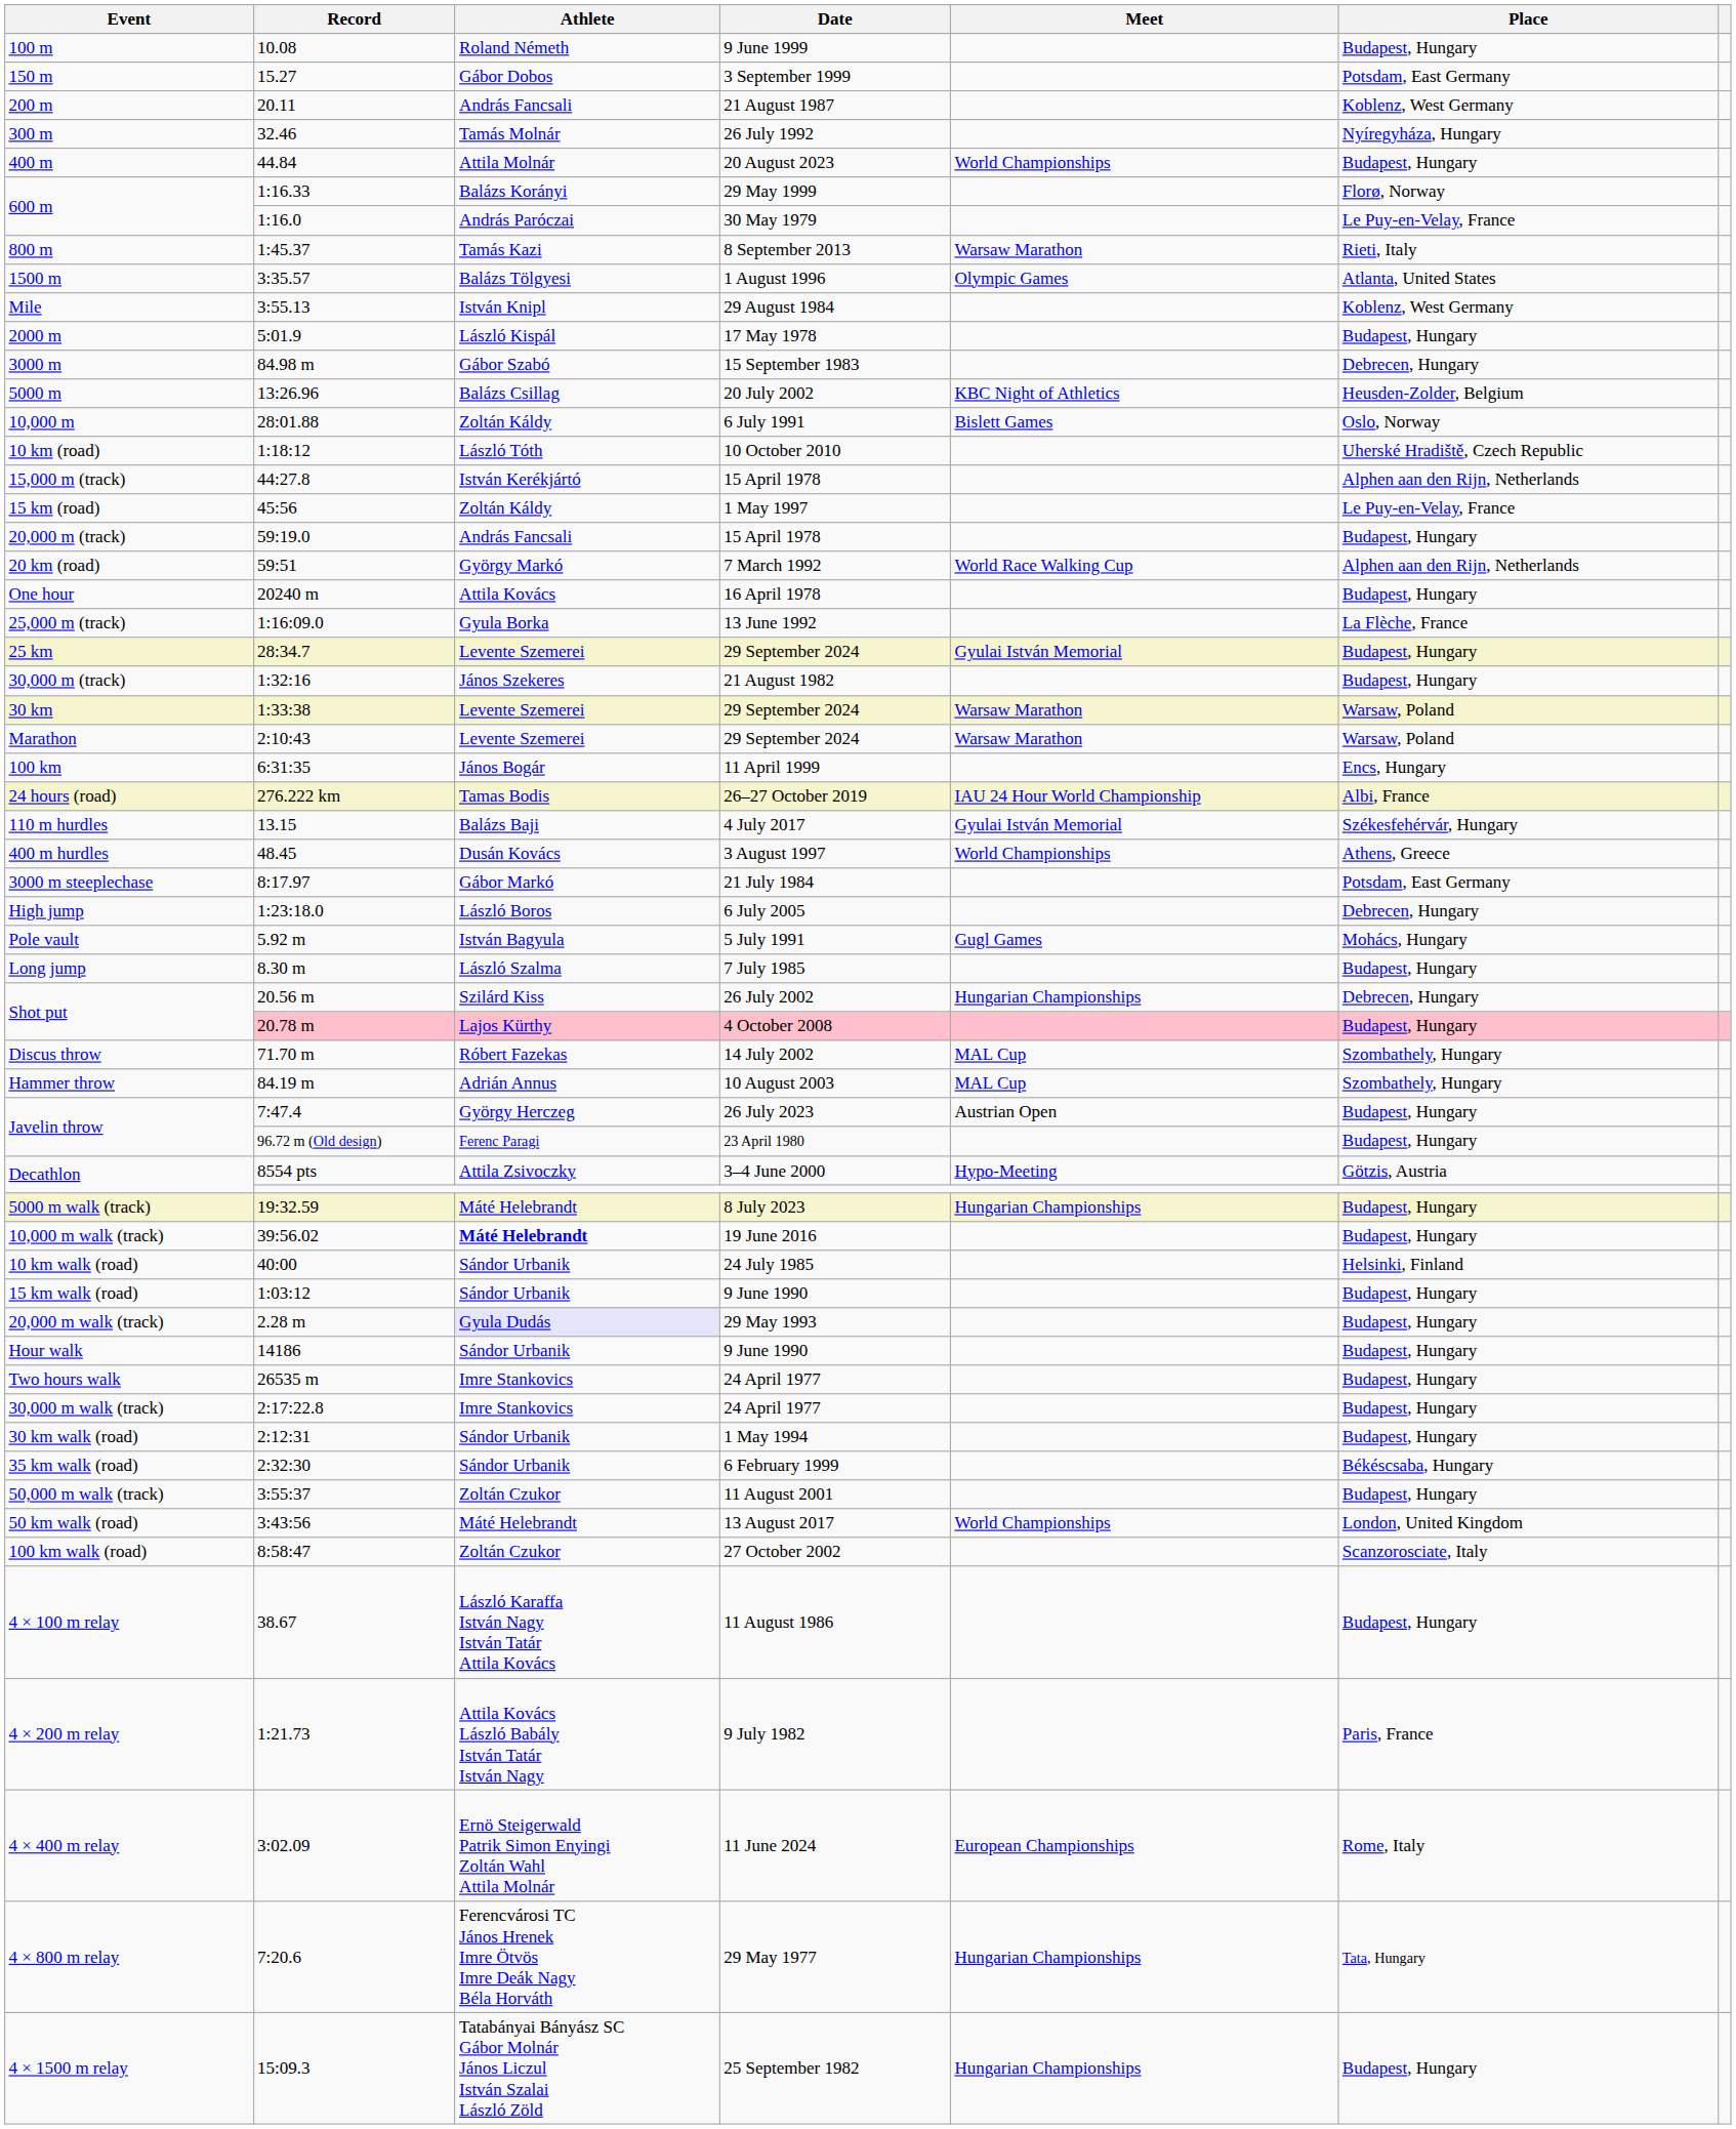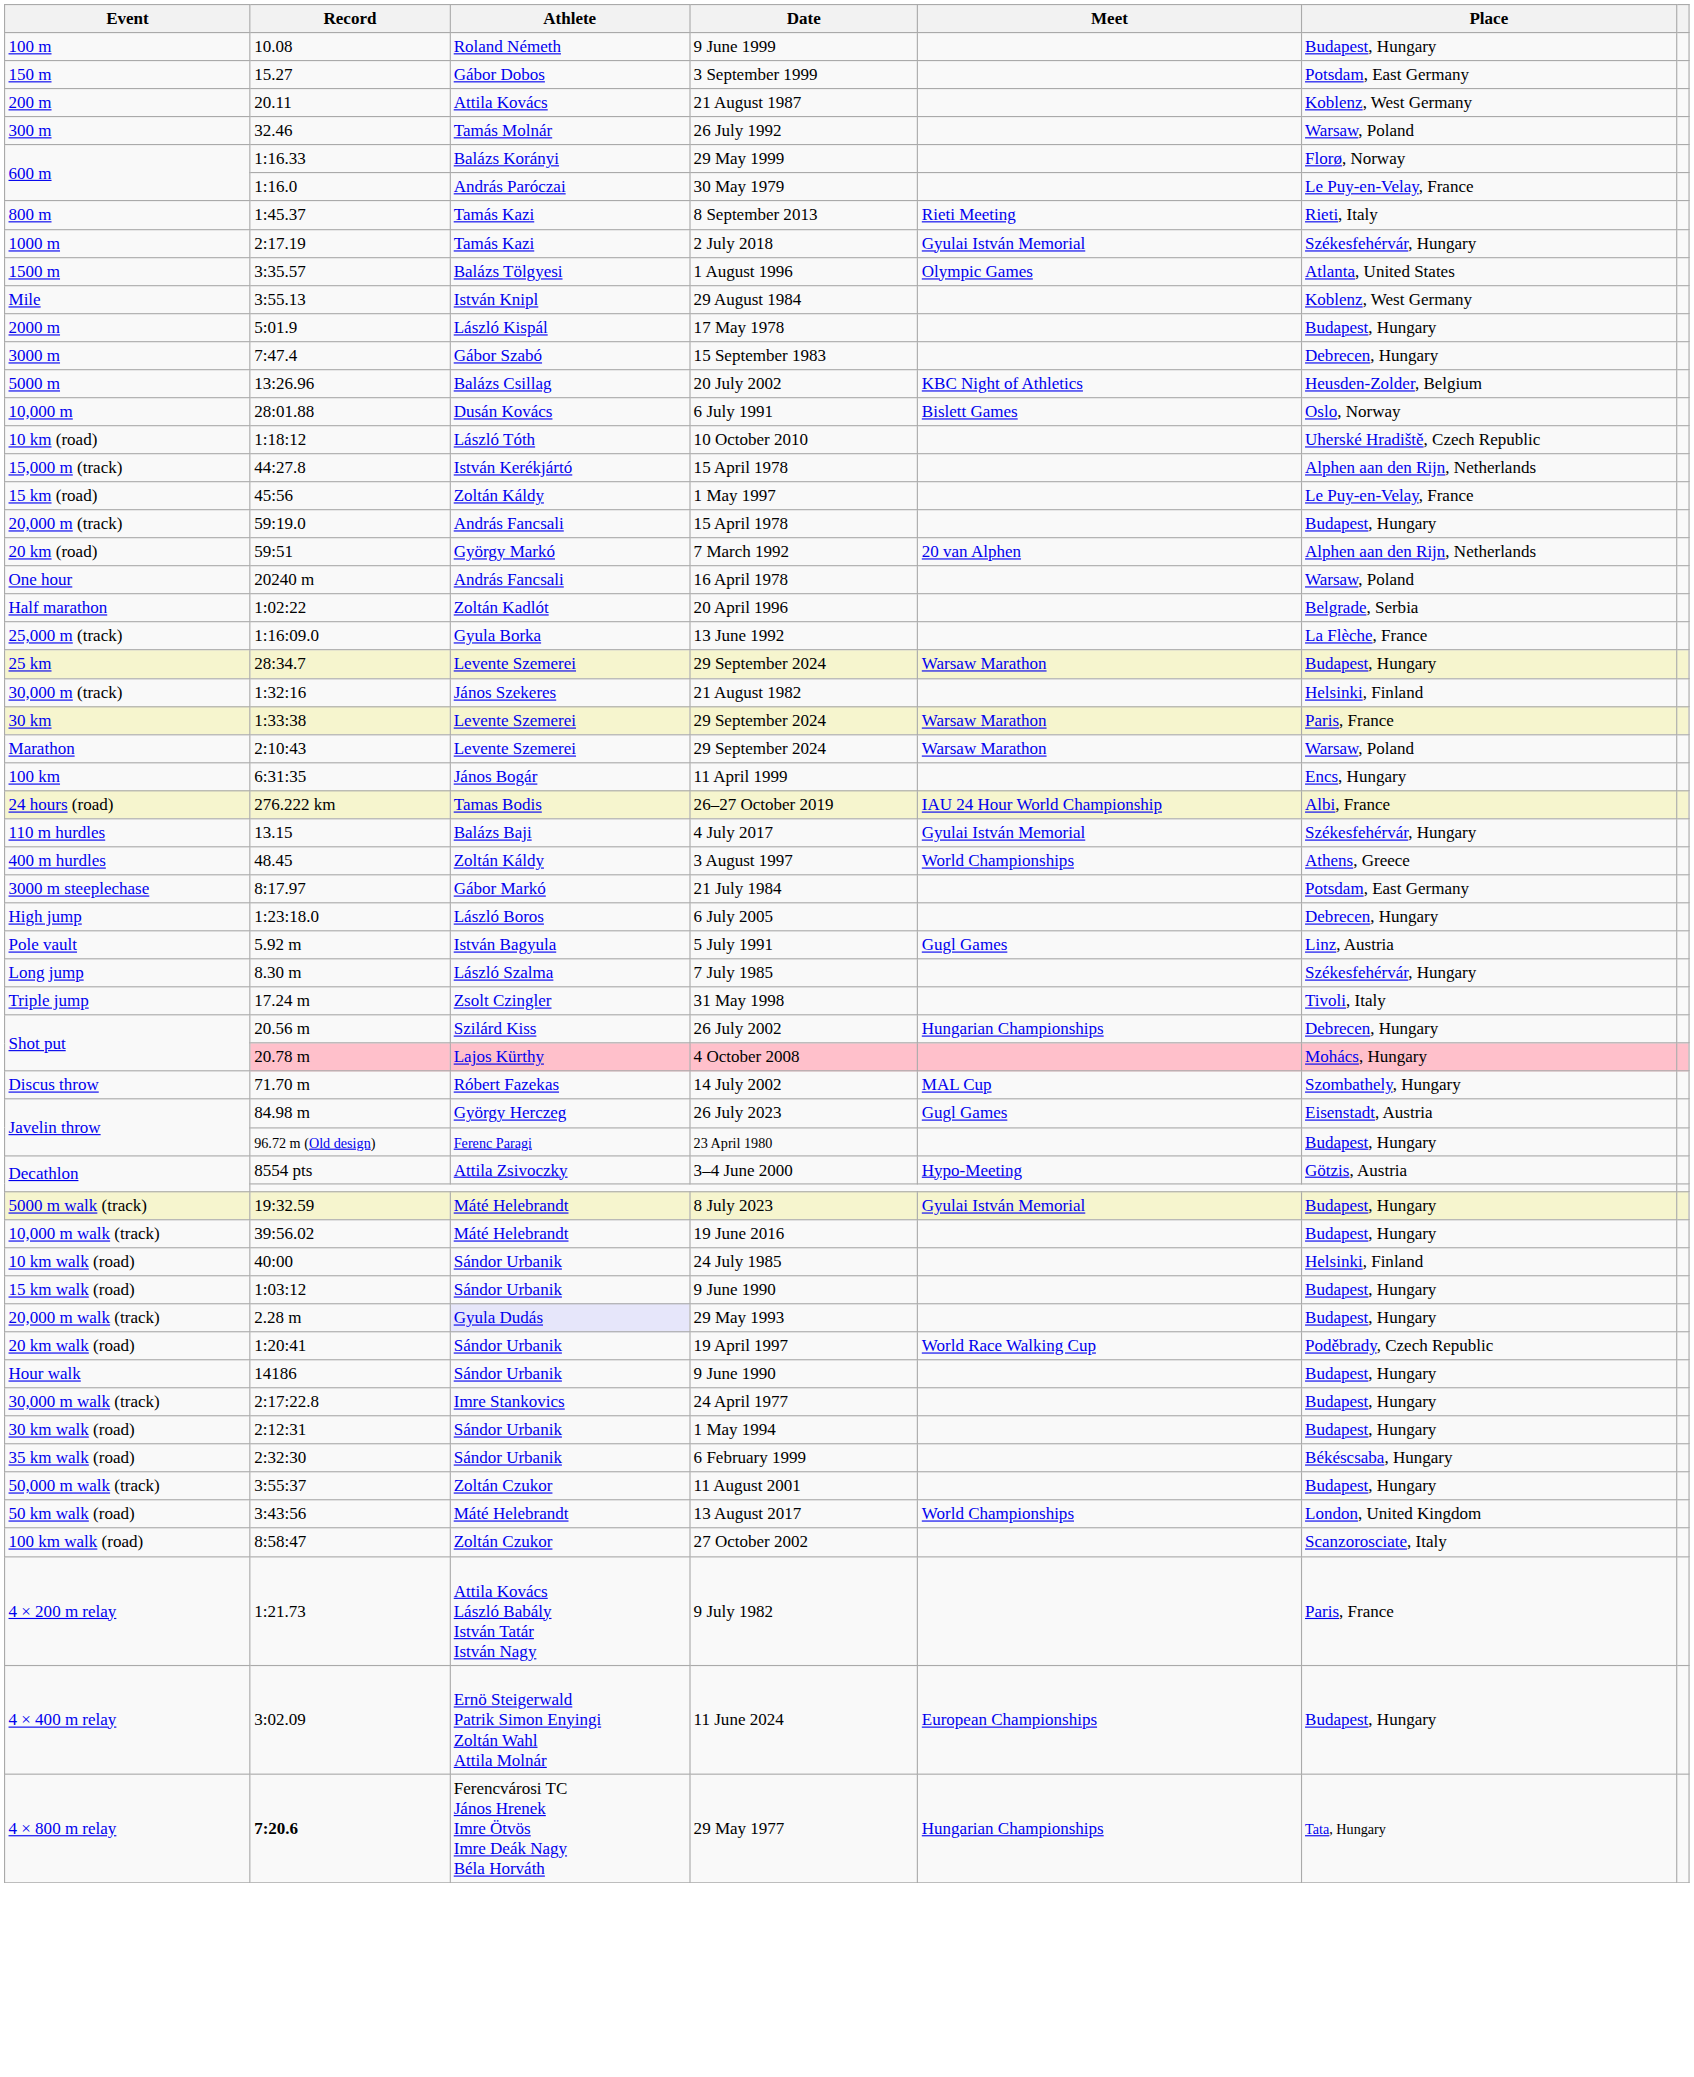200 m | Athlete: András Fancsali -> Attila Kovács
300 m | Place: Nyíregyháza, Hungary -> Warsaw, Poland
- row: 400 m | 44.84 | Attila Molnár | 20 August 2023 | World Championships | Budapest, Hungary
800 m | Meet: Warsaw Marathon -> Rieti Meeting
+ row: 1000 m | 2:17.19 | Tamás Kazi | 2 July 2018 | Gyulai István Memorial | Székesfehérvár, Hungary
3000 m | Record: 84.98 m -> 7:47.4
10,000 m | Athlete: Zoltán Káldy -> Dusán Kovács
20 km (road) | Meet: World Race Walking Cup -> 20 van Alphen
One hour | Athlete: Attila Kovács -> András Fancsali
One hour | Place: Budapest, Hungary -> Warsaw, Poland
+ row: Half marathon | 1:02:22 | Zoltán Kadlót | 20 April 1996 | Belgrade, Serbia
25 km | Meet: Gyulai István Memorial -> Warsaw Marathon
30,000 m (track) | Place: Budapest, Hungary -> Helsinki, Finland
30 km | Place: Warsaw, Poland -> Paris, France
400 m hurdles | Athlete: Dusán Kovács -> Zoltán Káldy
Pole vault | Place: Mohács, Hungary -> Linz, Austria
Long jump | Place: Budapest, Hungary -> Székesfehérvár, Hungary
+ row: Triple jump | 17.24 m | Zsolt Czingler | 31 May 1998 | Tivoli, Italy
Shot put / 4 October 2008 | Place: Budapest, Hungary -> Mohács, Hungary
- row: Hammer throw | 84.19 m | Adrián Annus | 10 August 2003 | MAL Cup | Szombathely, Hungary
Javelin throw / 26 July 2023 | Record: 7:47.4 -> 84.98 m
Javelin throw / 26 July 2023 | Meet: Austrian Open -> Gugl Games
Javelin throw / 26 July 2023 | Place: Budapest, Hungary -> Eisenstadt, Austria
5000 m walk (track) | Meet: Hungarian Championships -> Gyulai István Memorial
10,000 m walk (track) | Athlete: bold -> normal
+ row: 20 km walk (road) | 1:20:41 | Sándor Urbanik | 19 April 1997 | World Race Walking Cup | Poděbrady, Czech Republic
- row: Two hours walk | 26535 m | Imre Stankovics | 24 April 1977 | Budapest, Hungary
- row: 4 × 100 m relay | 38.67 | László Karaffa István Nagy István Tatár Attila Kovács | 11 August 1986 | Budapest, Hungary
4 × 400 m relay | Place: Rome, Italy -> Budapest, Hungary
4 × 800 m relay | Record: normal -> bold
- row: 4 × 1500 m relay | 15:09.3 | Tatabányai Bányász SC Gábor Molnár János Liczul István Szalai László Zöld | 25 September 1982 | Hungarian Championships | Budapest, Hungary
